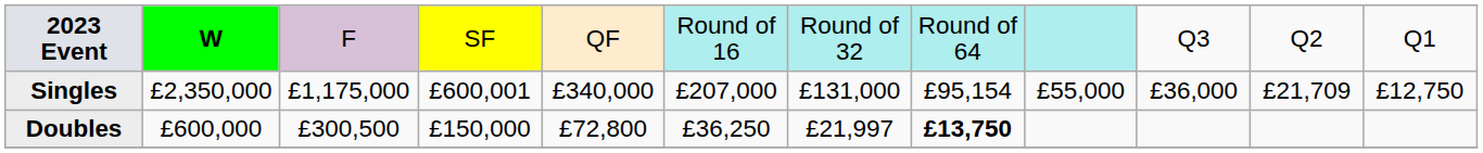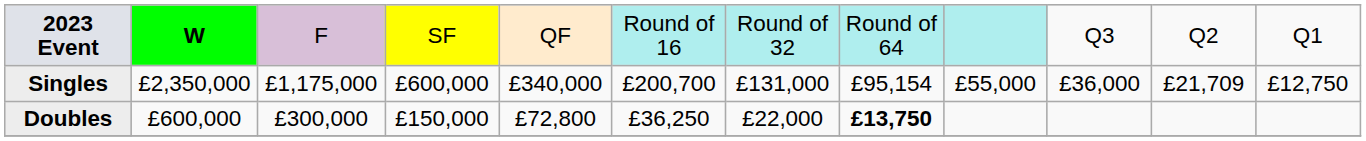Singles | column 4: £600,001 -> £600,000
Singles | column 6: £207,000 -> £200,700
Doubles | column 3: £300,500 -> £300,000
Doubles | column 7: £21,997 -> £22,000
